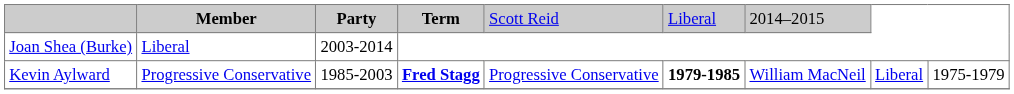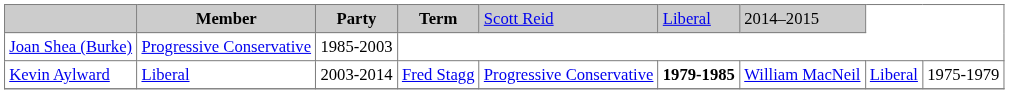Joan Shea (Burke) | column 2: Liberal -> Progressive Conservative
Joan Shea (Burke) | column 3: 2003-2014 -> 1985-2003
Kevin Aylward | column 2: Progressive Conservative -> Liberal
Kevin Aylward | column 3: 1985-2003 -> 2003-2014
Kevin Aylward | column 4: bold -> normal
